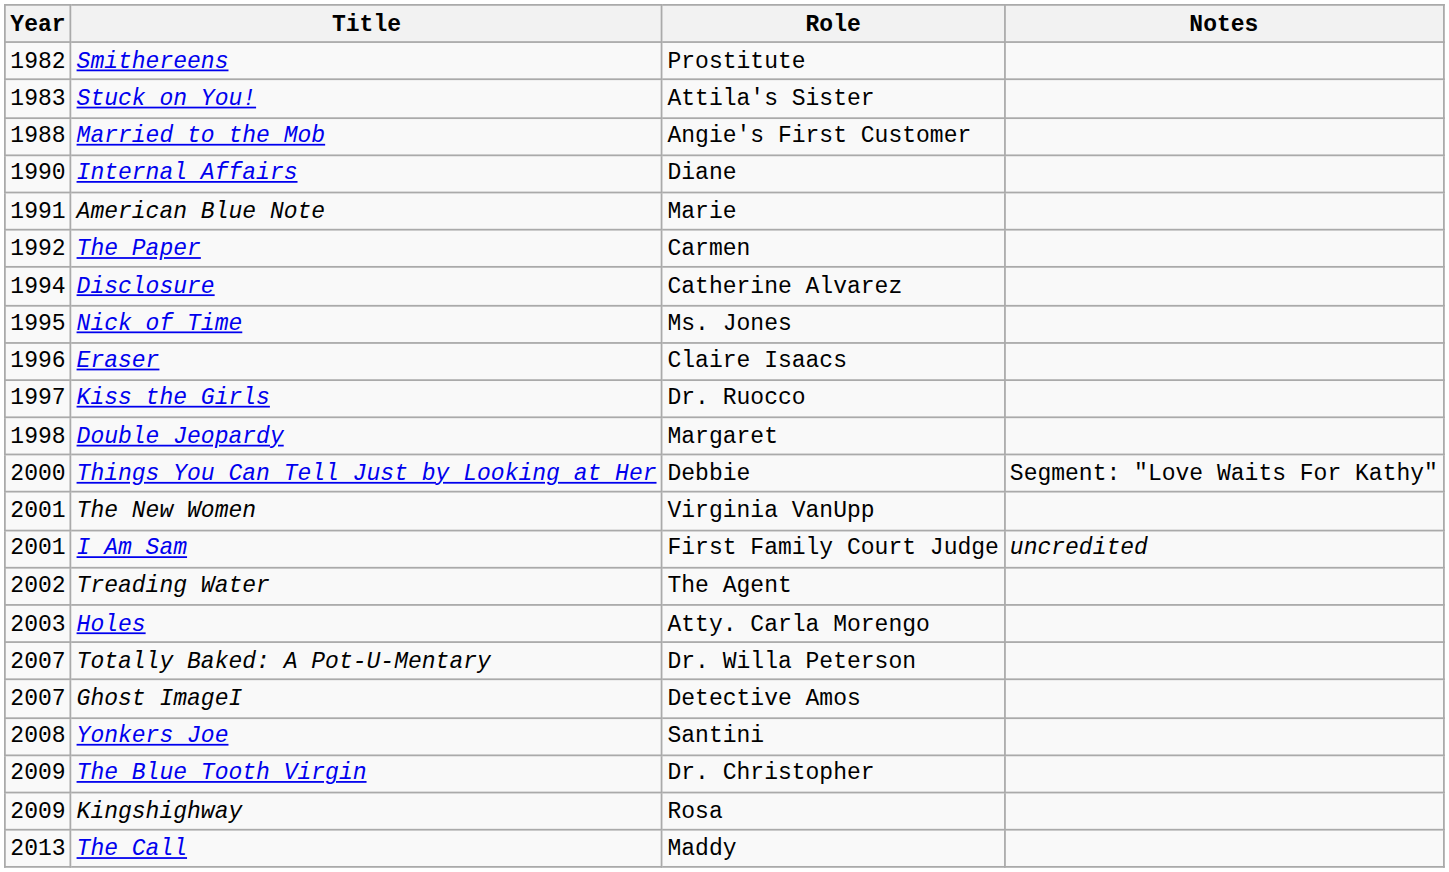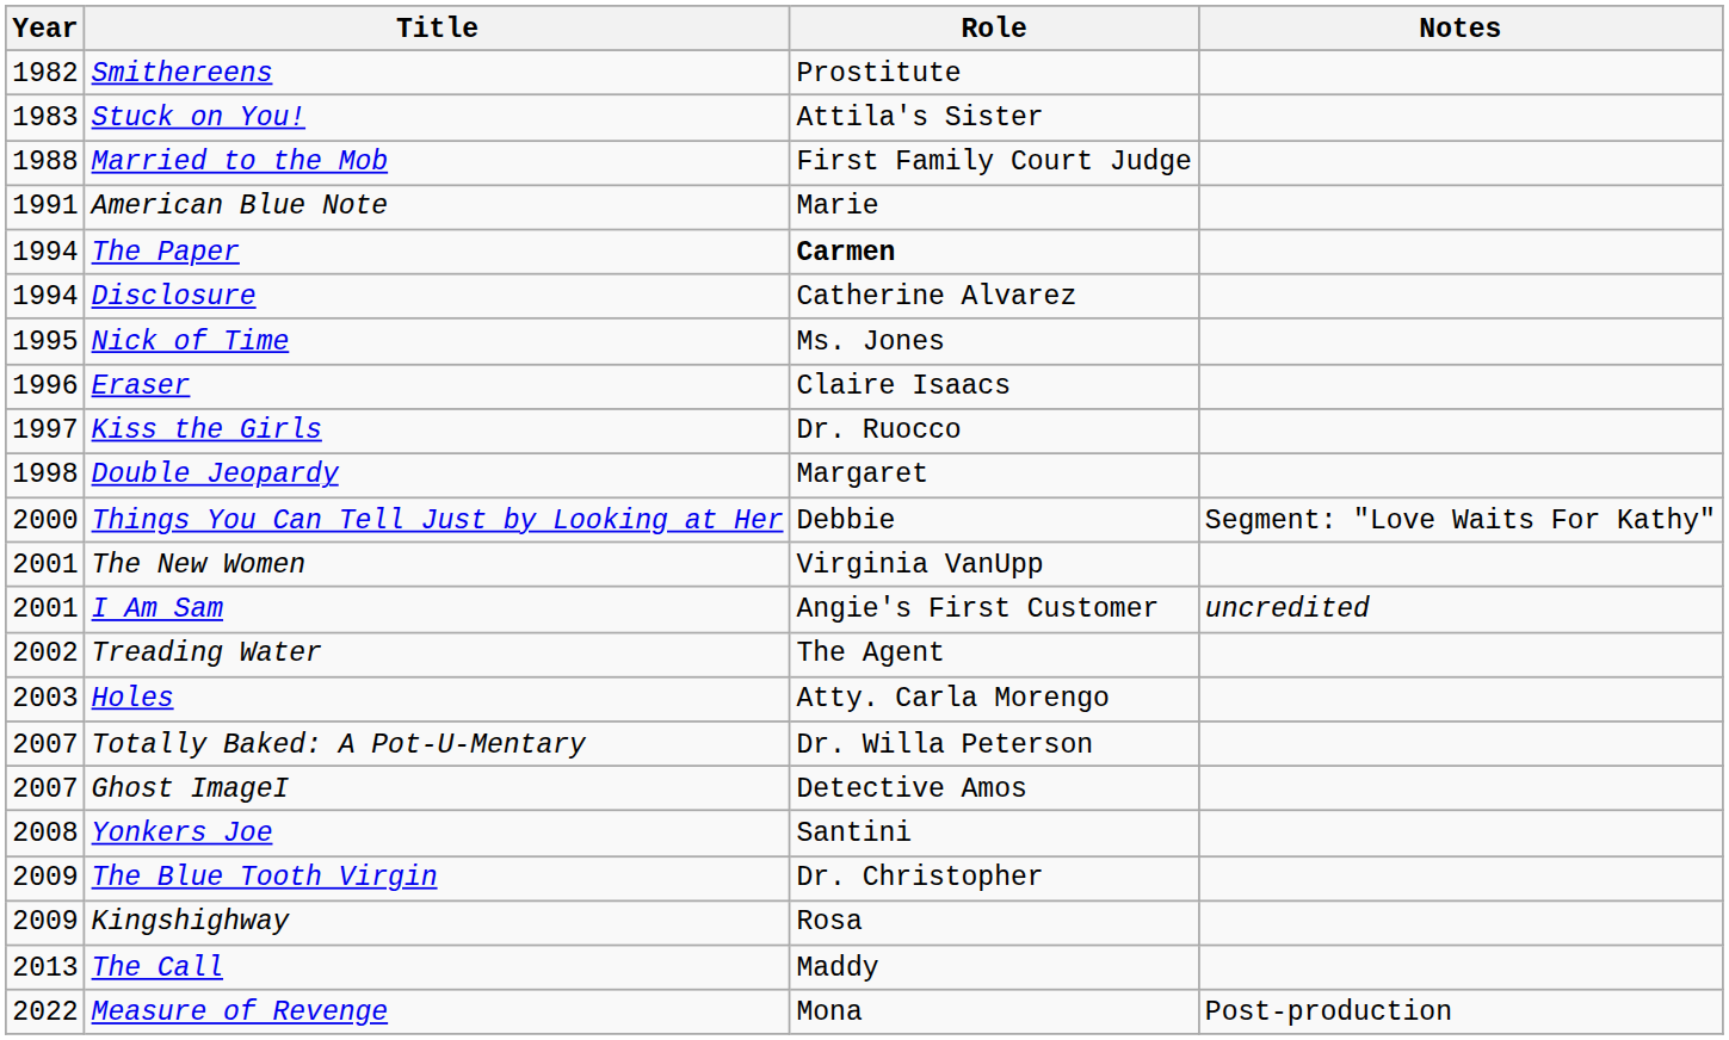Married to the Mob | Role: Angie's First Customer -> First Family Court Judge
- row: 1990 | Internal Affairs | Diane
The Paper | Year: 1992 -> 1994
The Paper | Role: normal -> bold
I Am Sam | Role: First Family Court Judge -> Angie's First Customer
+ row: 2022 | Measure of Revenge | Mona | Post-production
